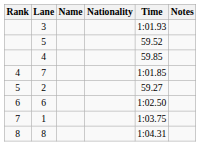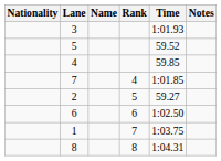columns swapped: Rank <-> Nationality
